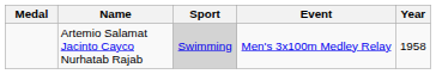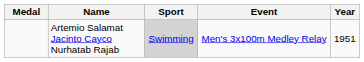Artemio Salamat Jacinto Cayco Nurhatab Rajab | Year: 1958 -> 1951
